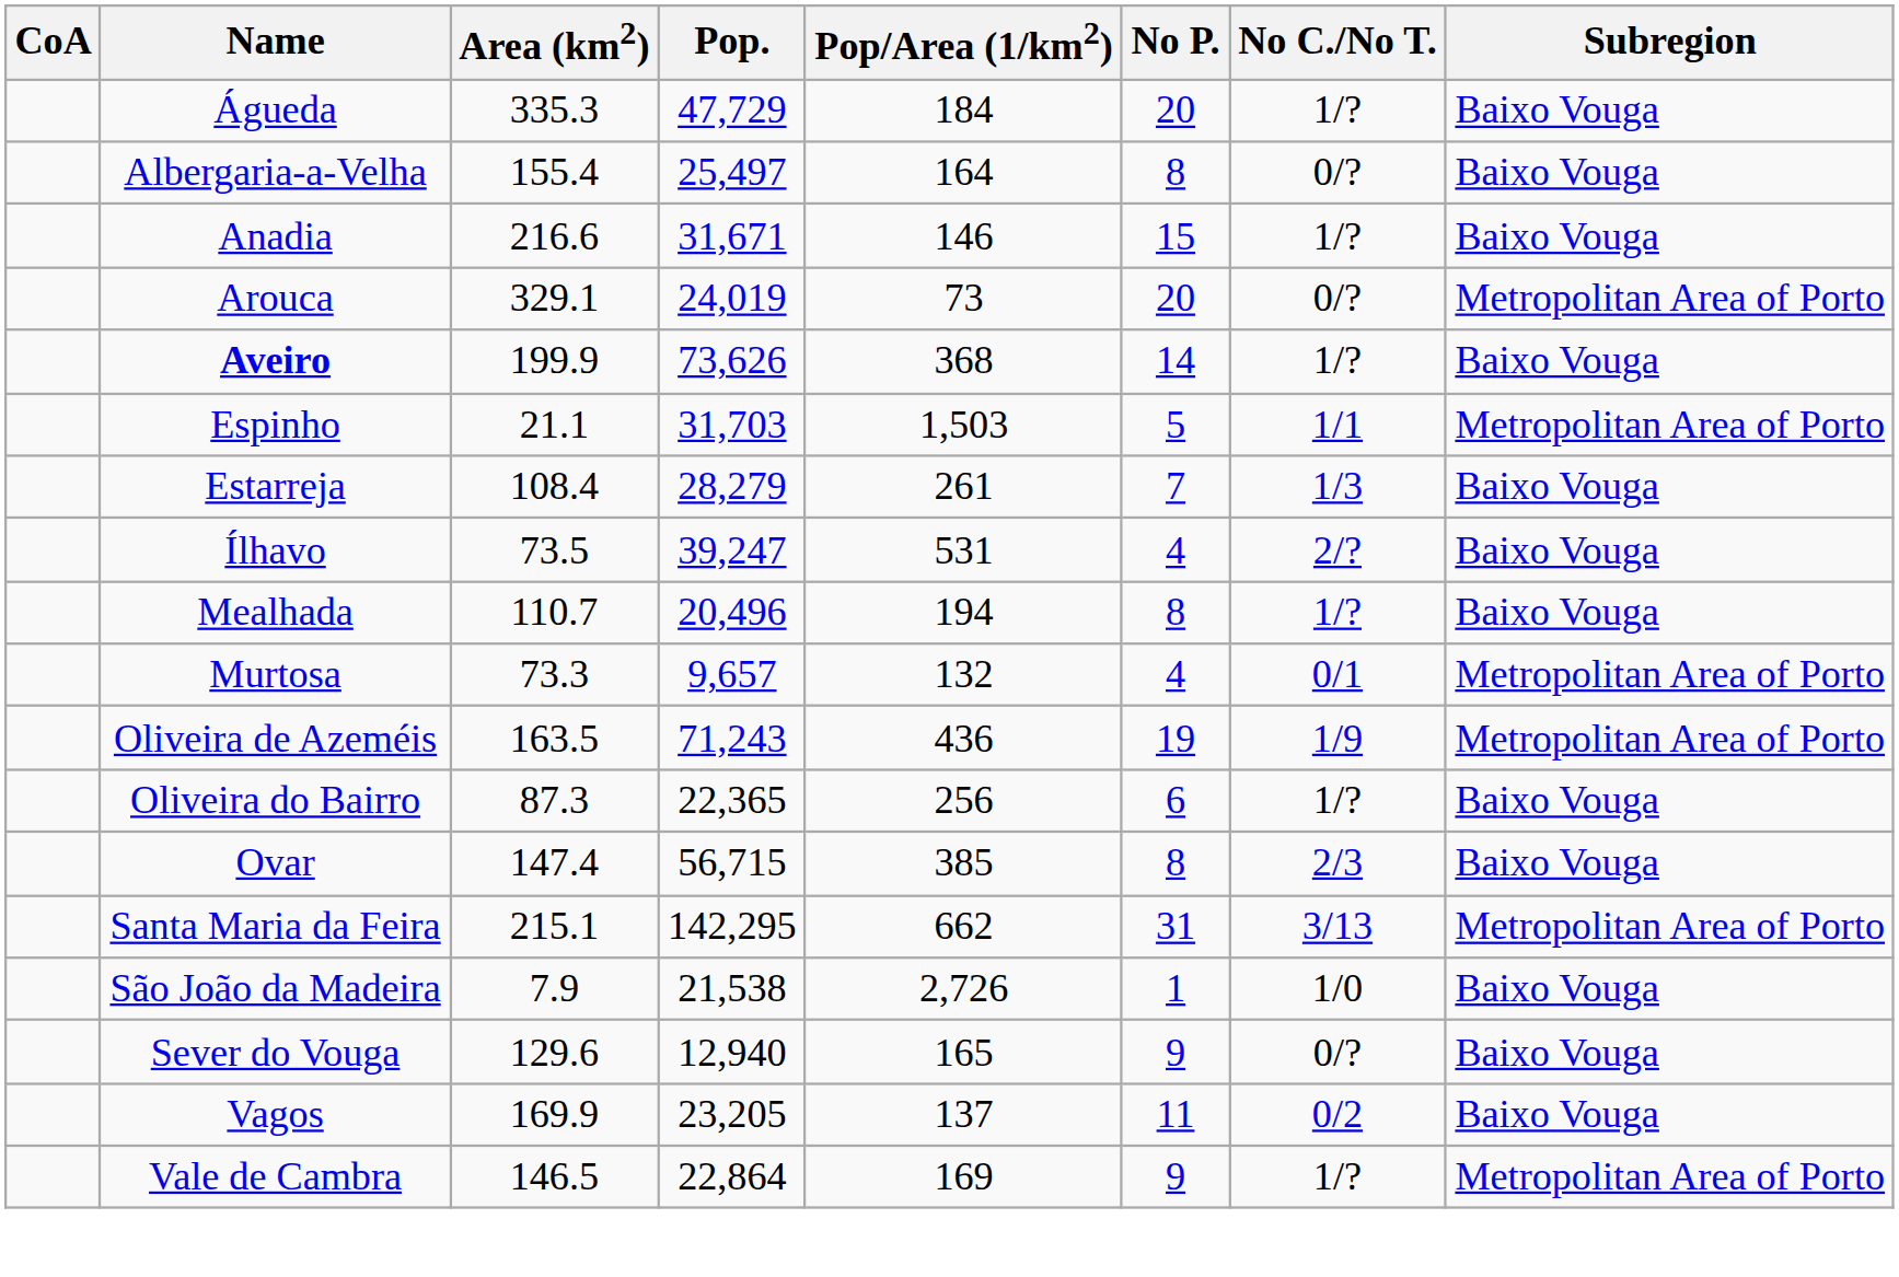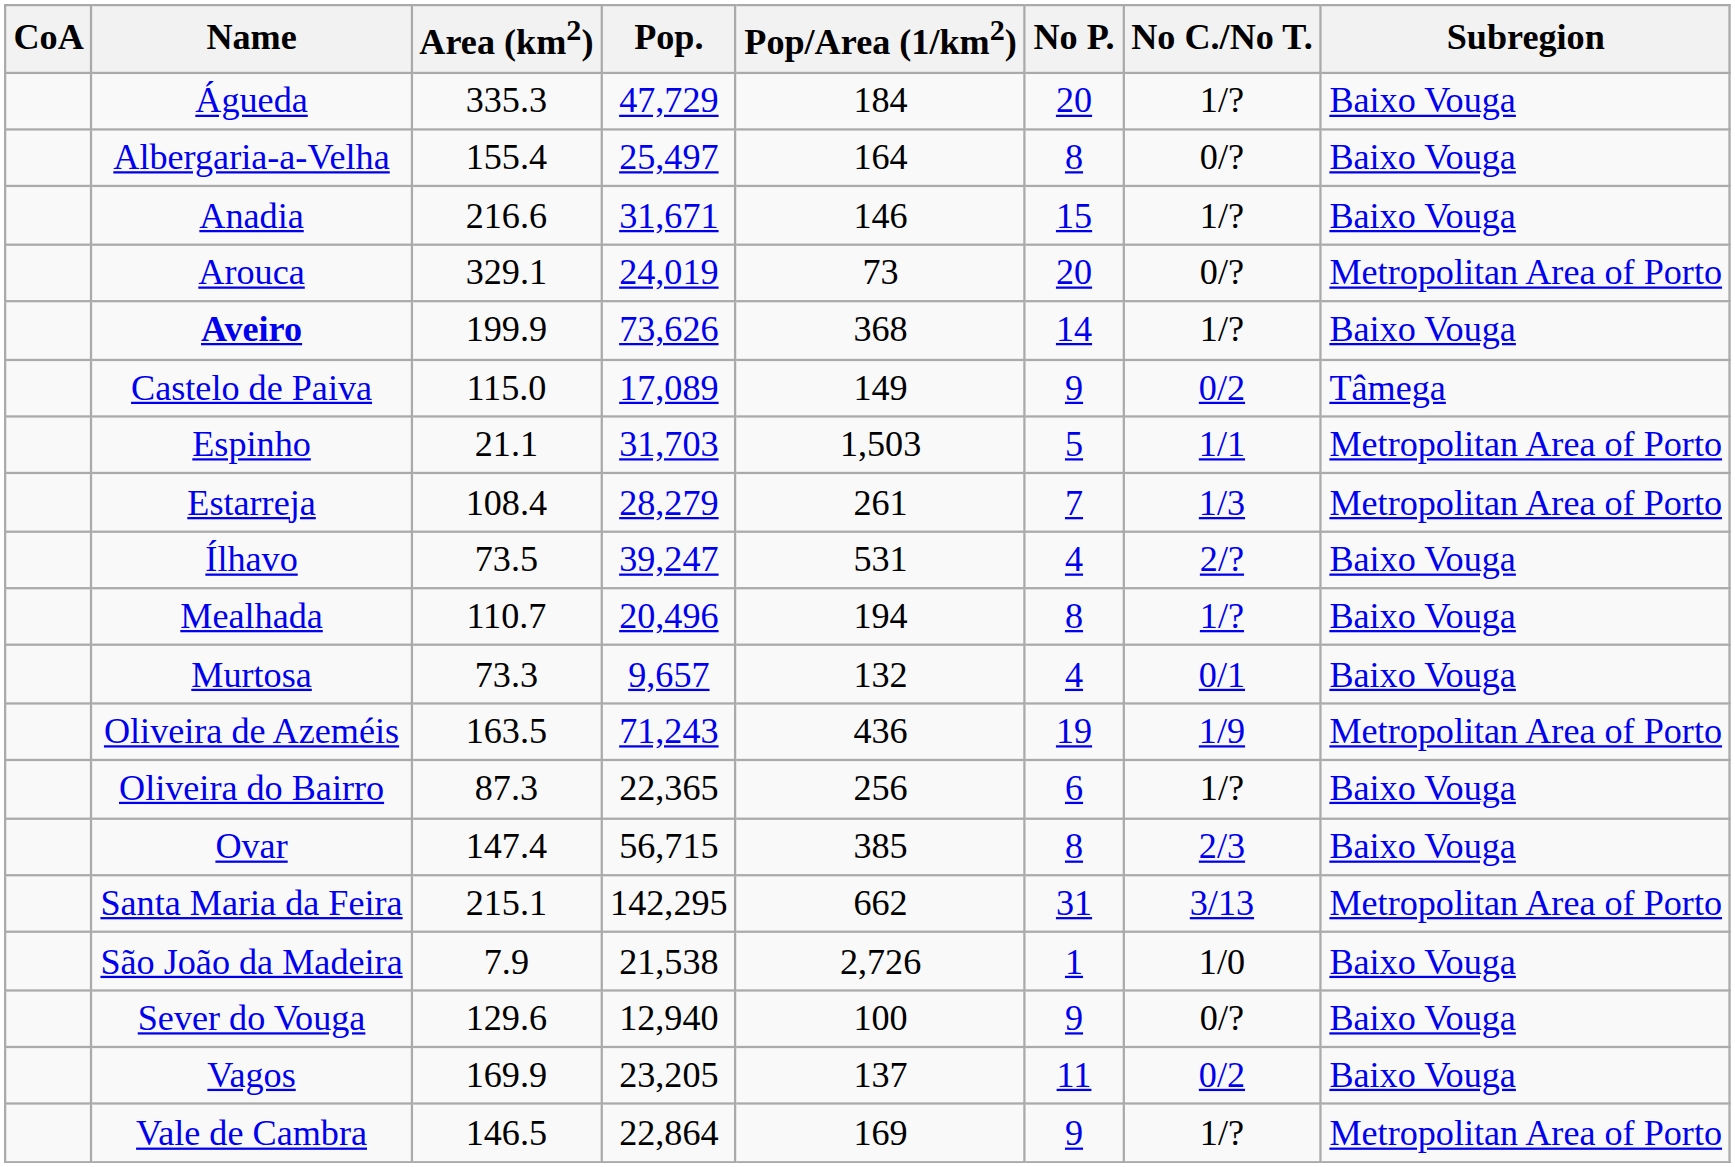+ row: Castelo de Paiva | 115.0 | 17,089 | 149 | 9 | 0/2 | Tâmega
Estarreja | Subregion: Baixo Vouga -> Metropolitan Area of Porto
Murtosa | Subregion: Metropolitan Area of Porto -> Baixo Vouga
Sever do Vouga | Pop/Area (1/km2): 165 -> 100
